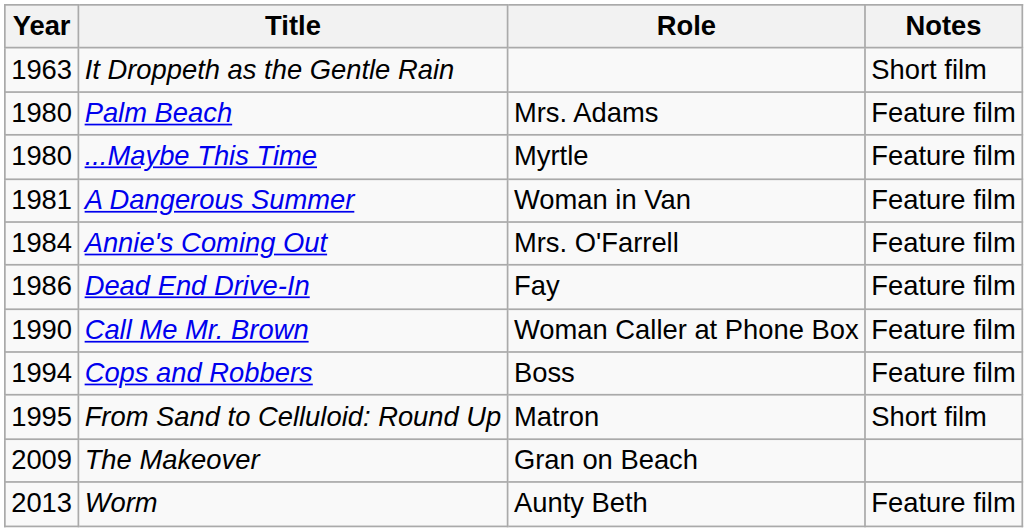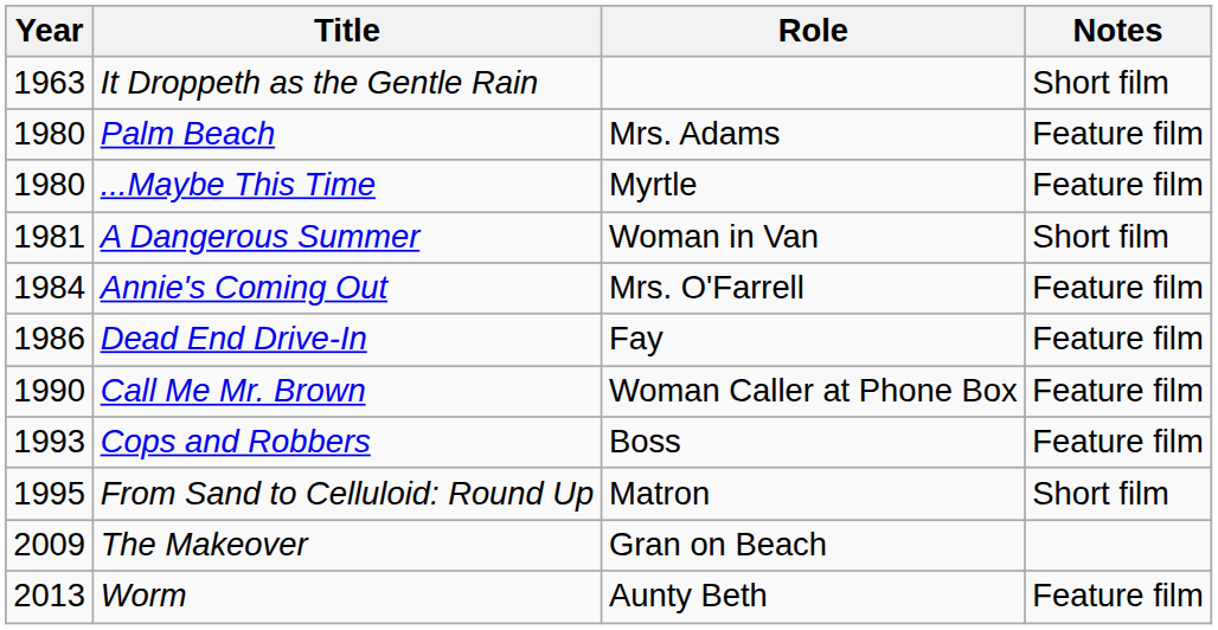A Dangerous Summer | Notes: Feature film -> Short film
Cops and Robbers | Year: 1994 -> 1993
